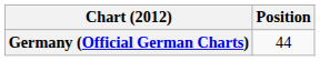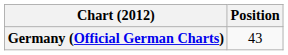Germany (Official German Charts) | Position: 44 -> 43
